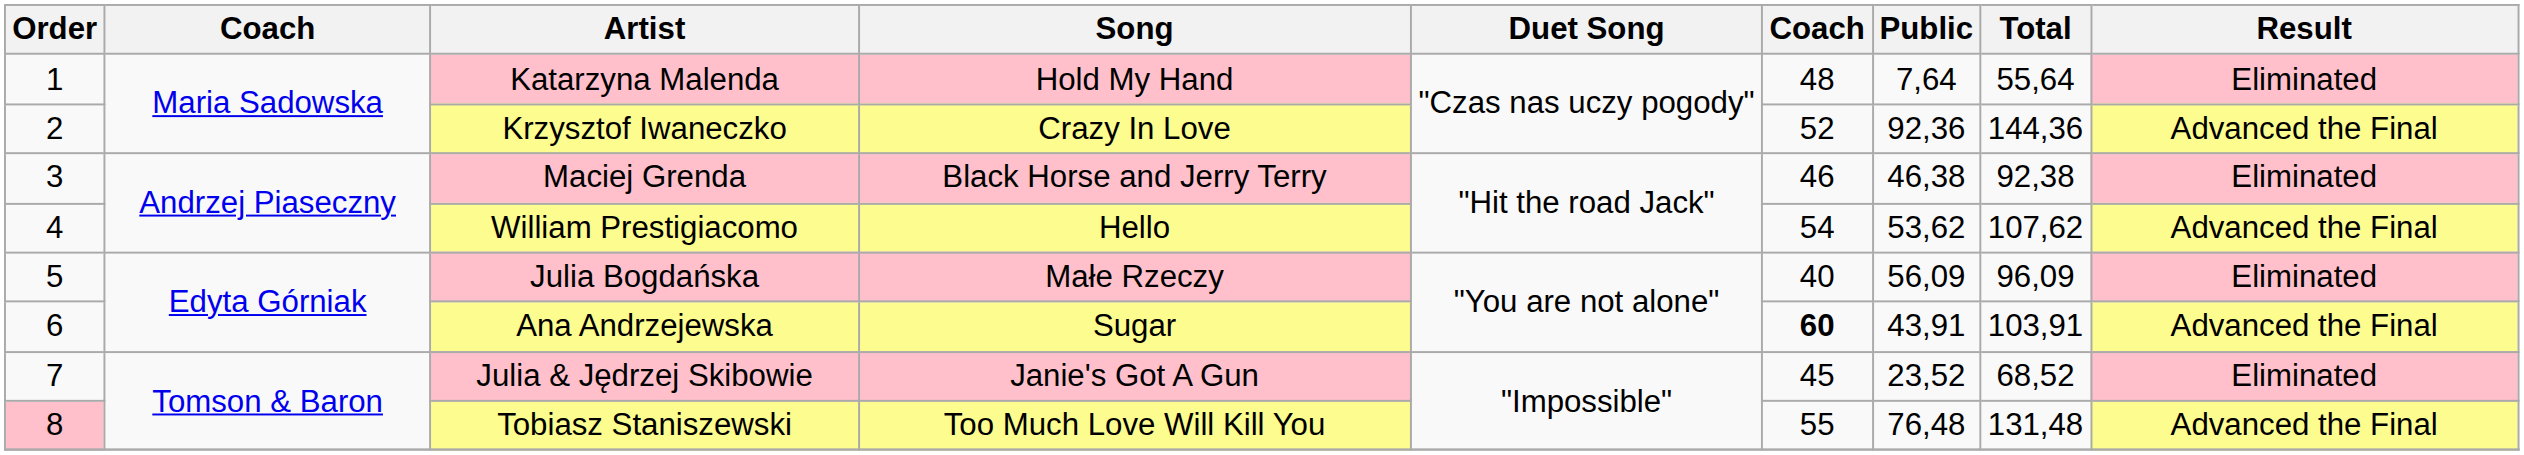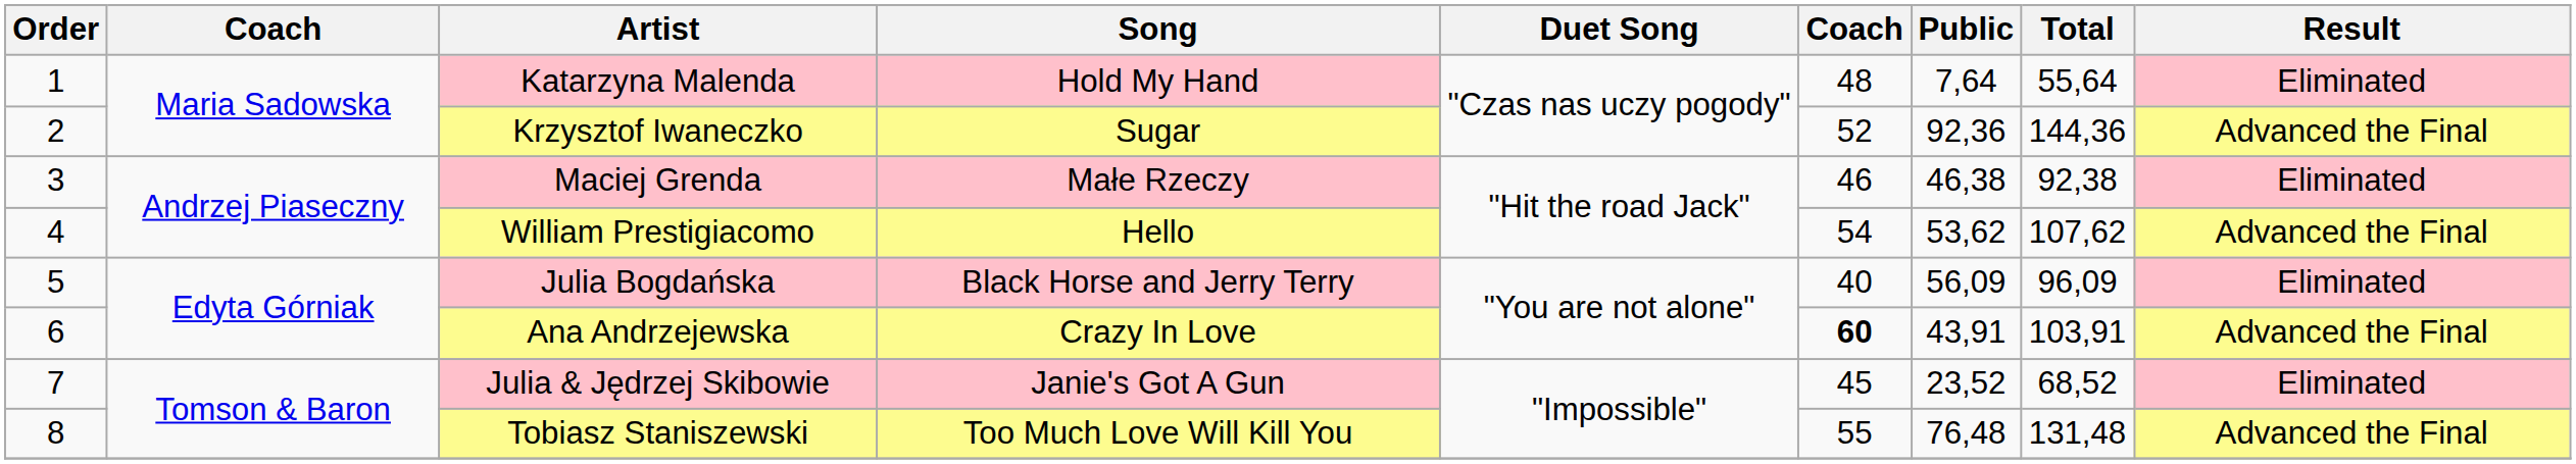Krzysztof Iwaneczko | Song: Crazy In Love -> Sugar
Maciej Grenda | Song: Black Horse and Jerry Terry -> Małe Rzeczy
Julia Bogdańska | Song: Małe Rzeczy -> Black Horse and Jerry Terry
Ana Andrzejewska | Song: Sugar -> Crazy In Love
Tobiasz Staniszewski | Order: pink background -> no background
